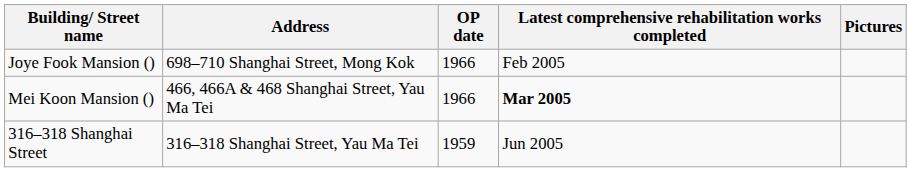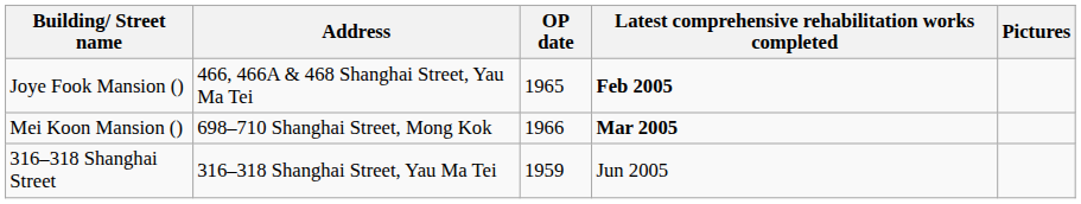Joye Fook Mansion () | Address: 698–710 Shanghai Street, Mong Kok -> 466, 466A & 468 Shanghai Street, Yau Ma Tei
Joye Fook Mansion () | OP date: 1966 -> 1965
Joye Fook Mansion () | Latest comprehensive rehabilitation works completed: normal -> bold
Mei Koon Mansion () | Address: 466, 466A & 468 Shanghai Street, Yau Ma Tei -> 698–710 Shanghai Street, Mong Kok
